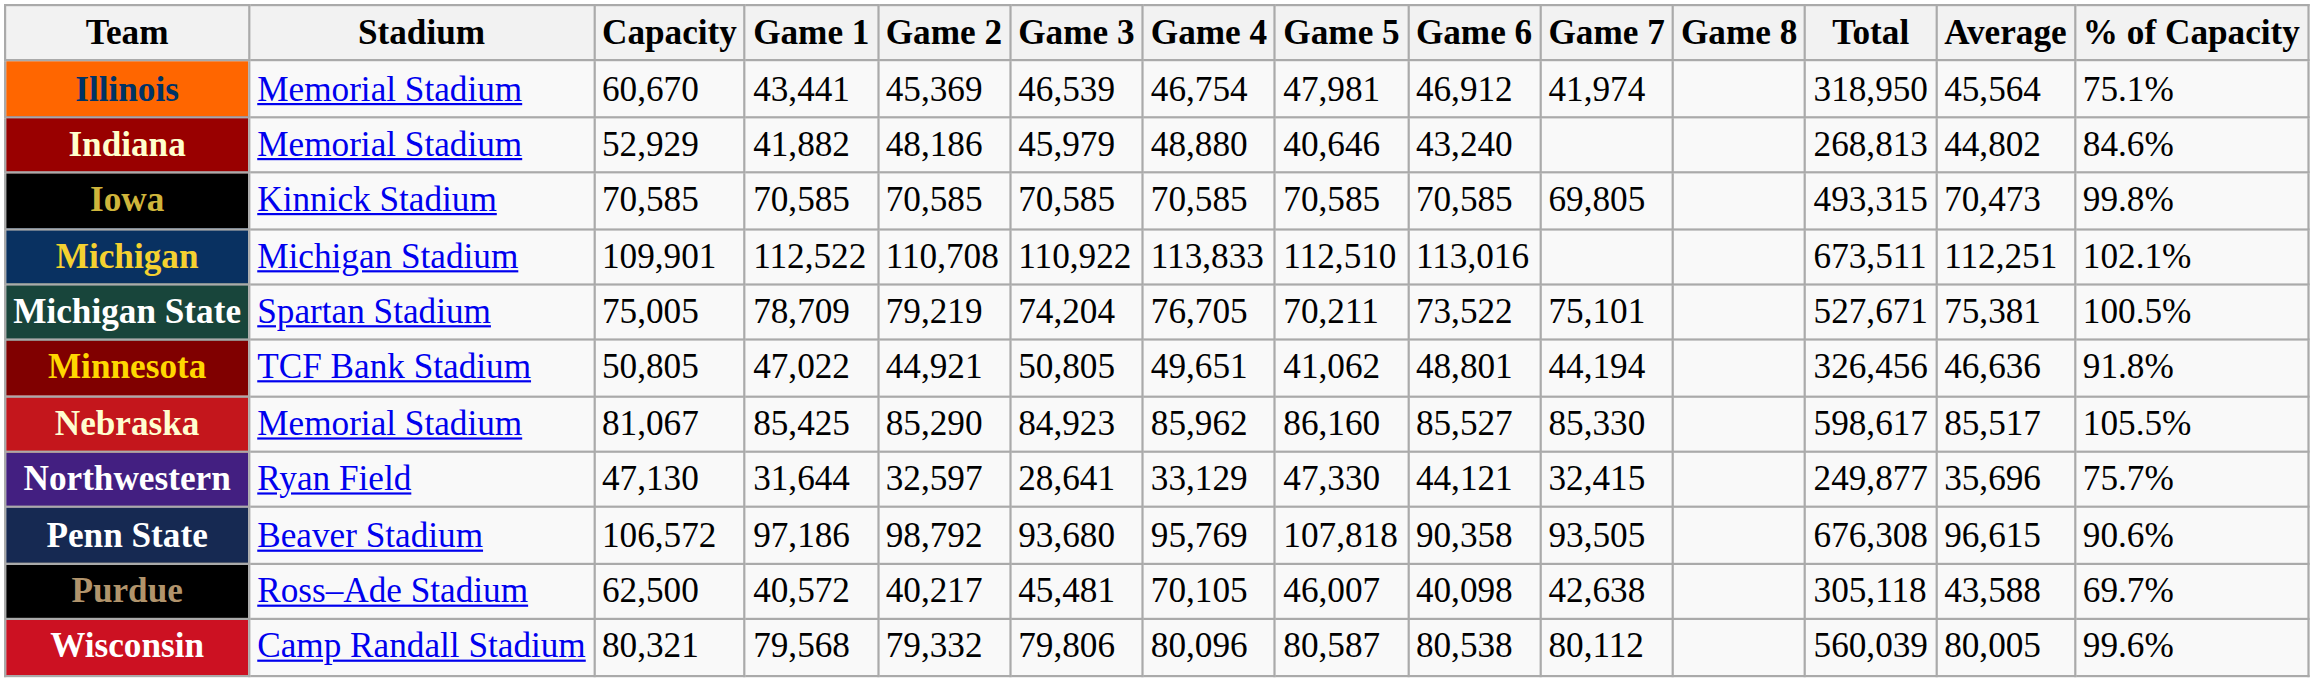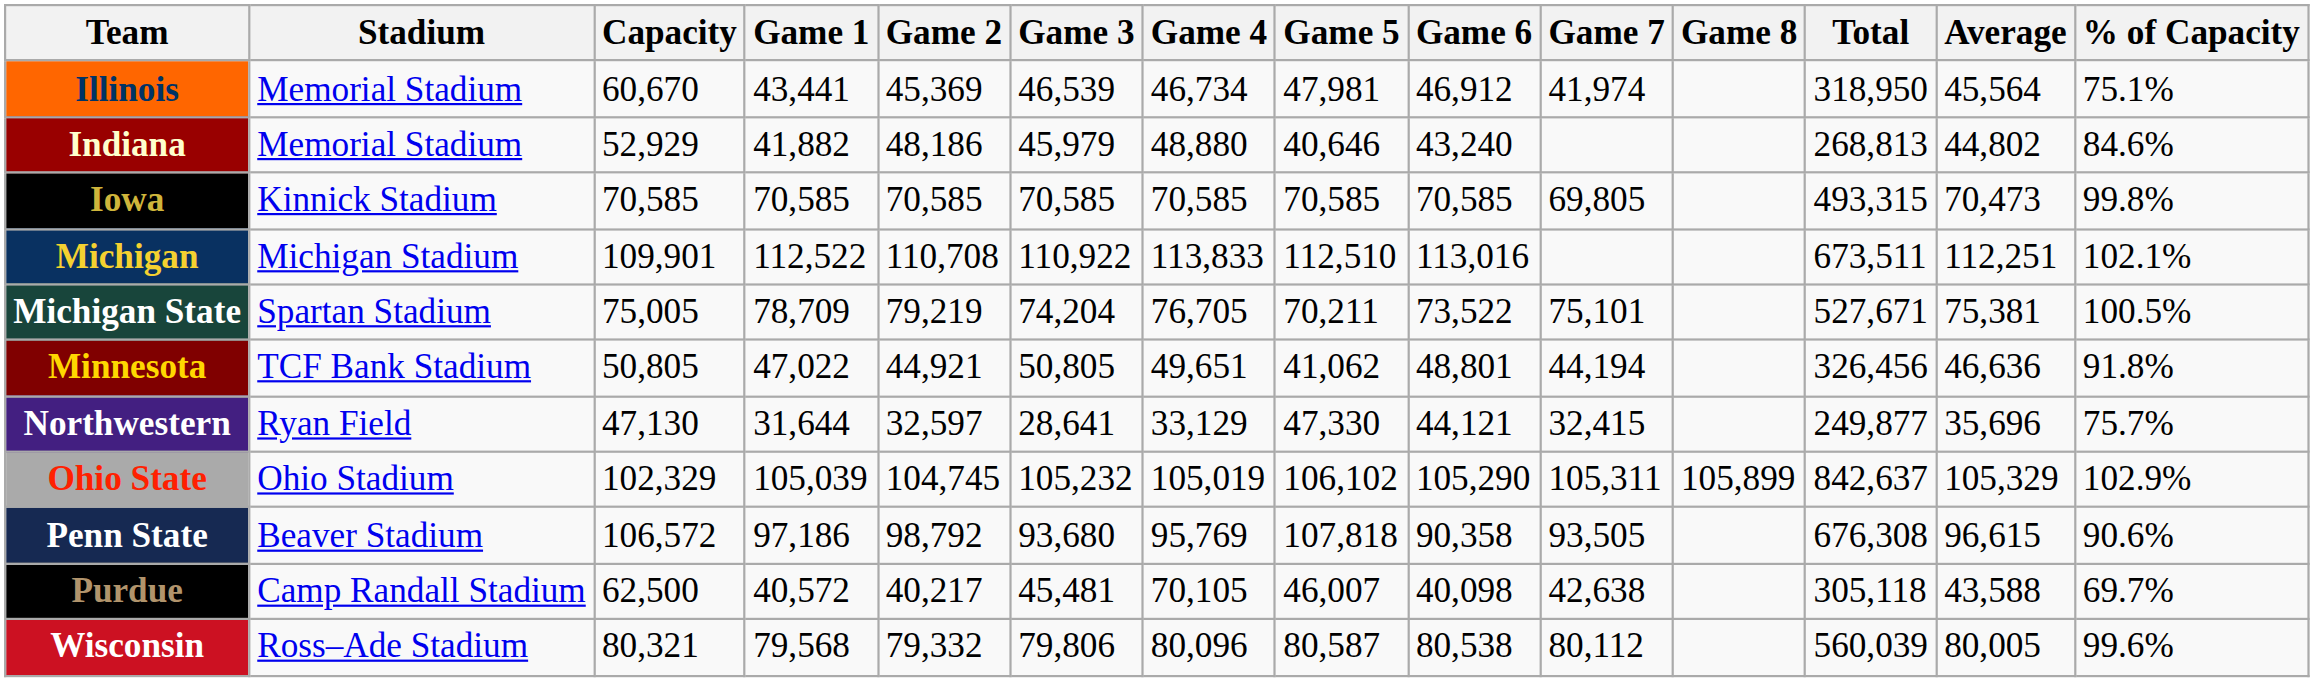Illinois | Game 4: 46,754 -> 46,734
- row: Nebraska | Memorial Stadium | 81,067 | 85,425 | 85,290 | 84,923 | 85,962 | 86,160 | 85,527 | 85,330 | 598,617 | 85,517 | 105.5%
+ row: Ohio State | Ohio Stadium | 102,329 | 105,039 | 104,745 | 105,232 | 105,019 | 106,102 | 105,290 | 105,311 | 105,899 | 842,637 | 105,329 | 102.9%
Purdue | Stadium: Ross–Ade Stadium -> Camp Randall Stadium
Wisconsin | Stadium: Camp Randall Stadium -> Ross–Ade Stadium
